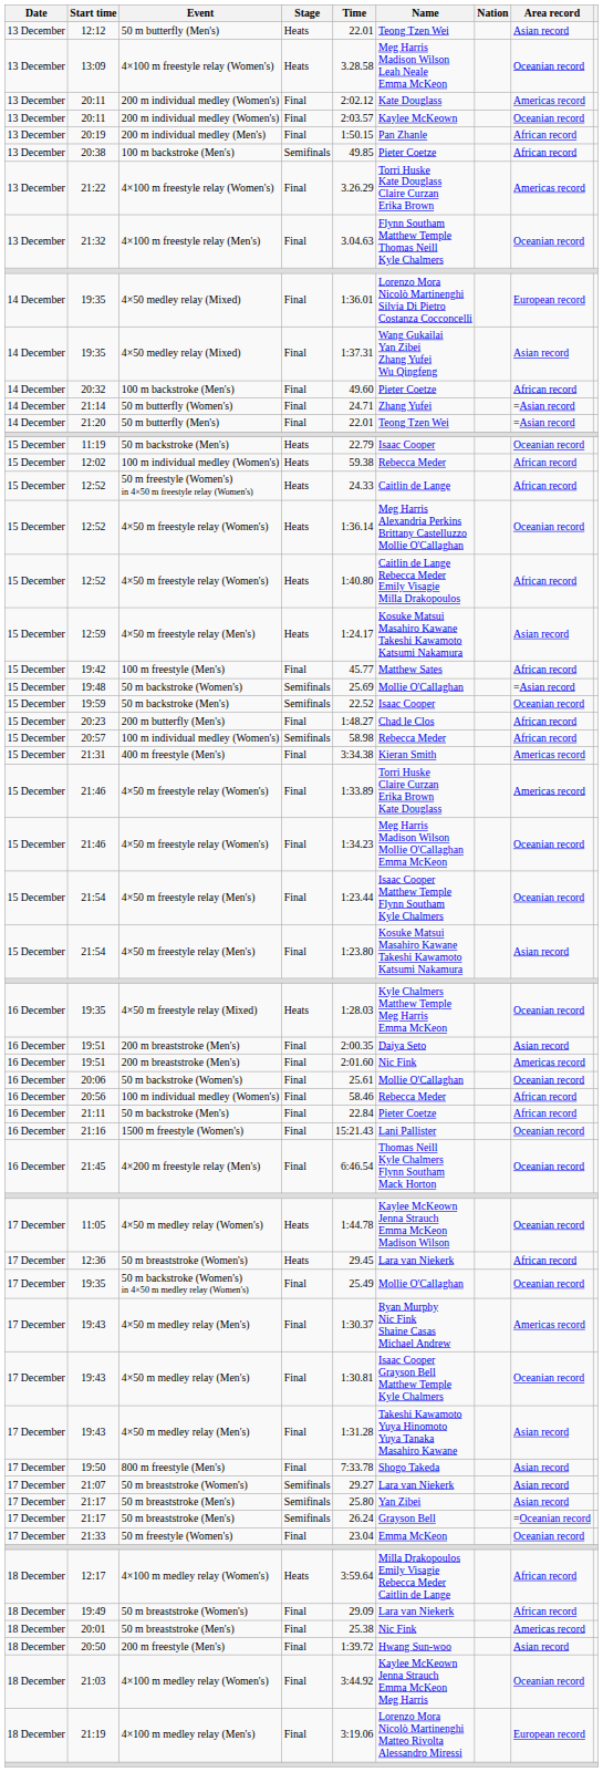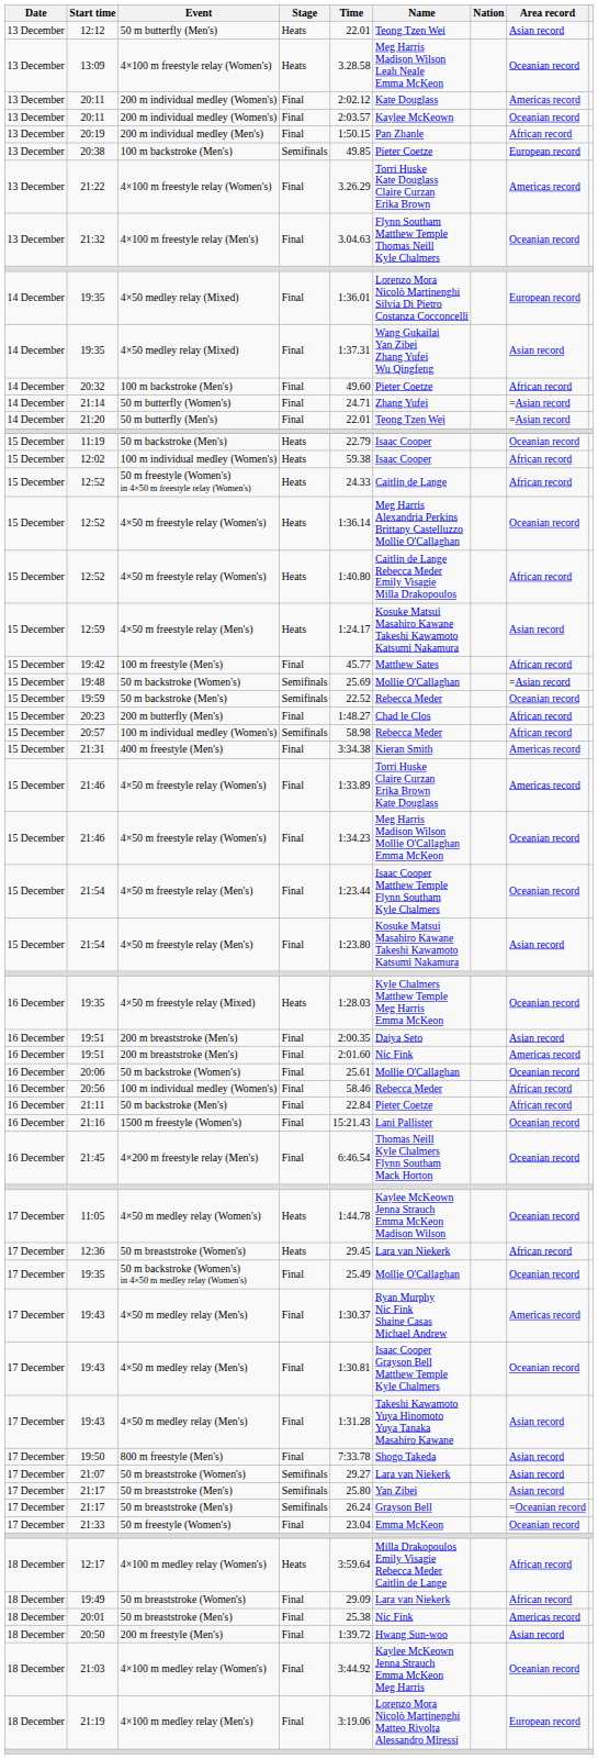20:38 | Area record: African record -> European record
12:02 | Name: Rebecca Meder -> Isaac Cooper
19:59 | Name: Isaac Cooper -> Rebecca Meder
